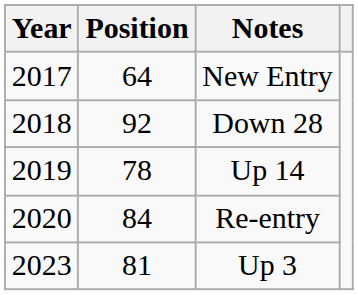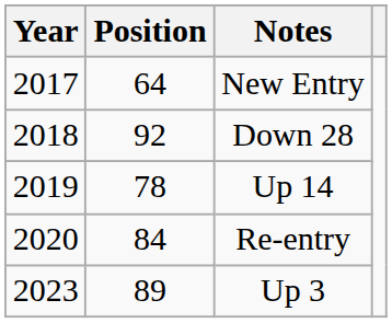Up 3 | Position: 81 -> 89
